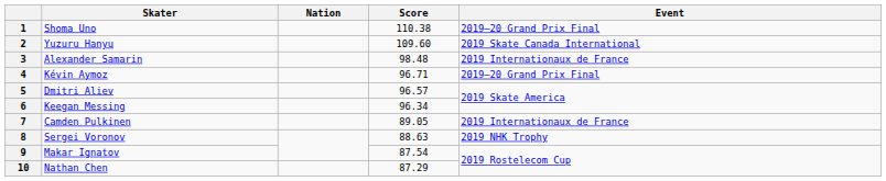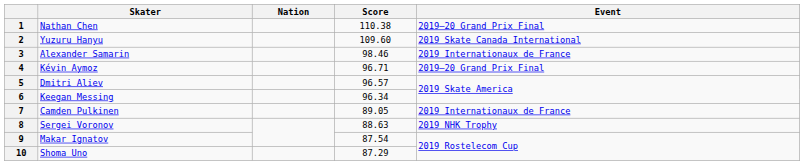1 | Skater: Shoma Uno -> Nathan Chen
3 | Score: 98.48 -> 98.46
10 | Skater: Nathan Chen -> Shoma Uno
